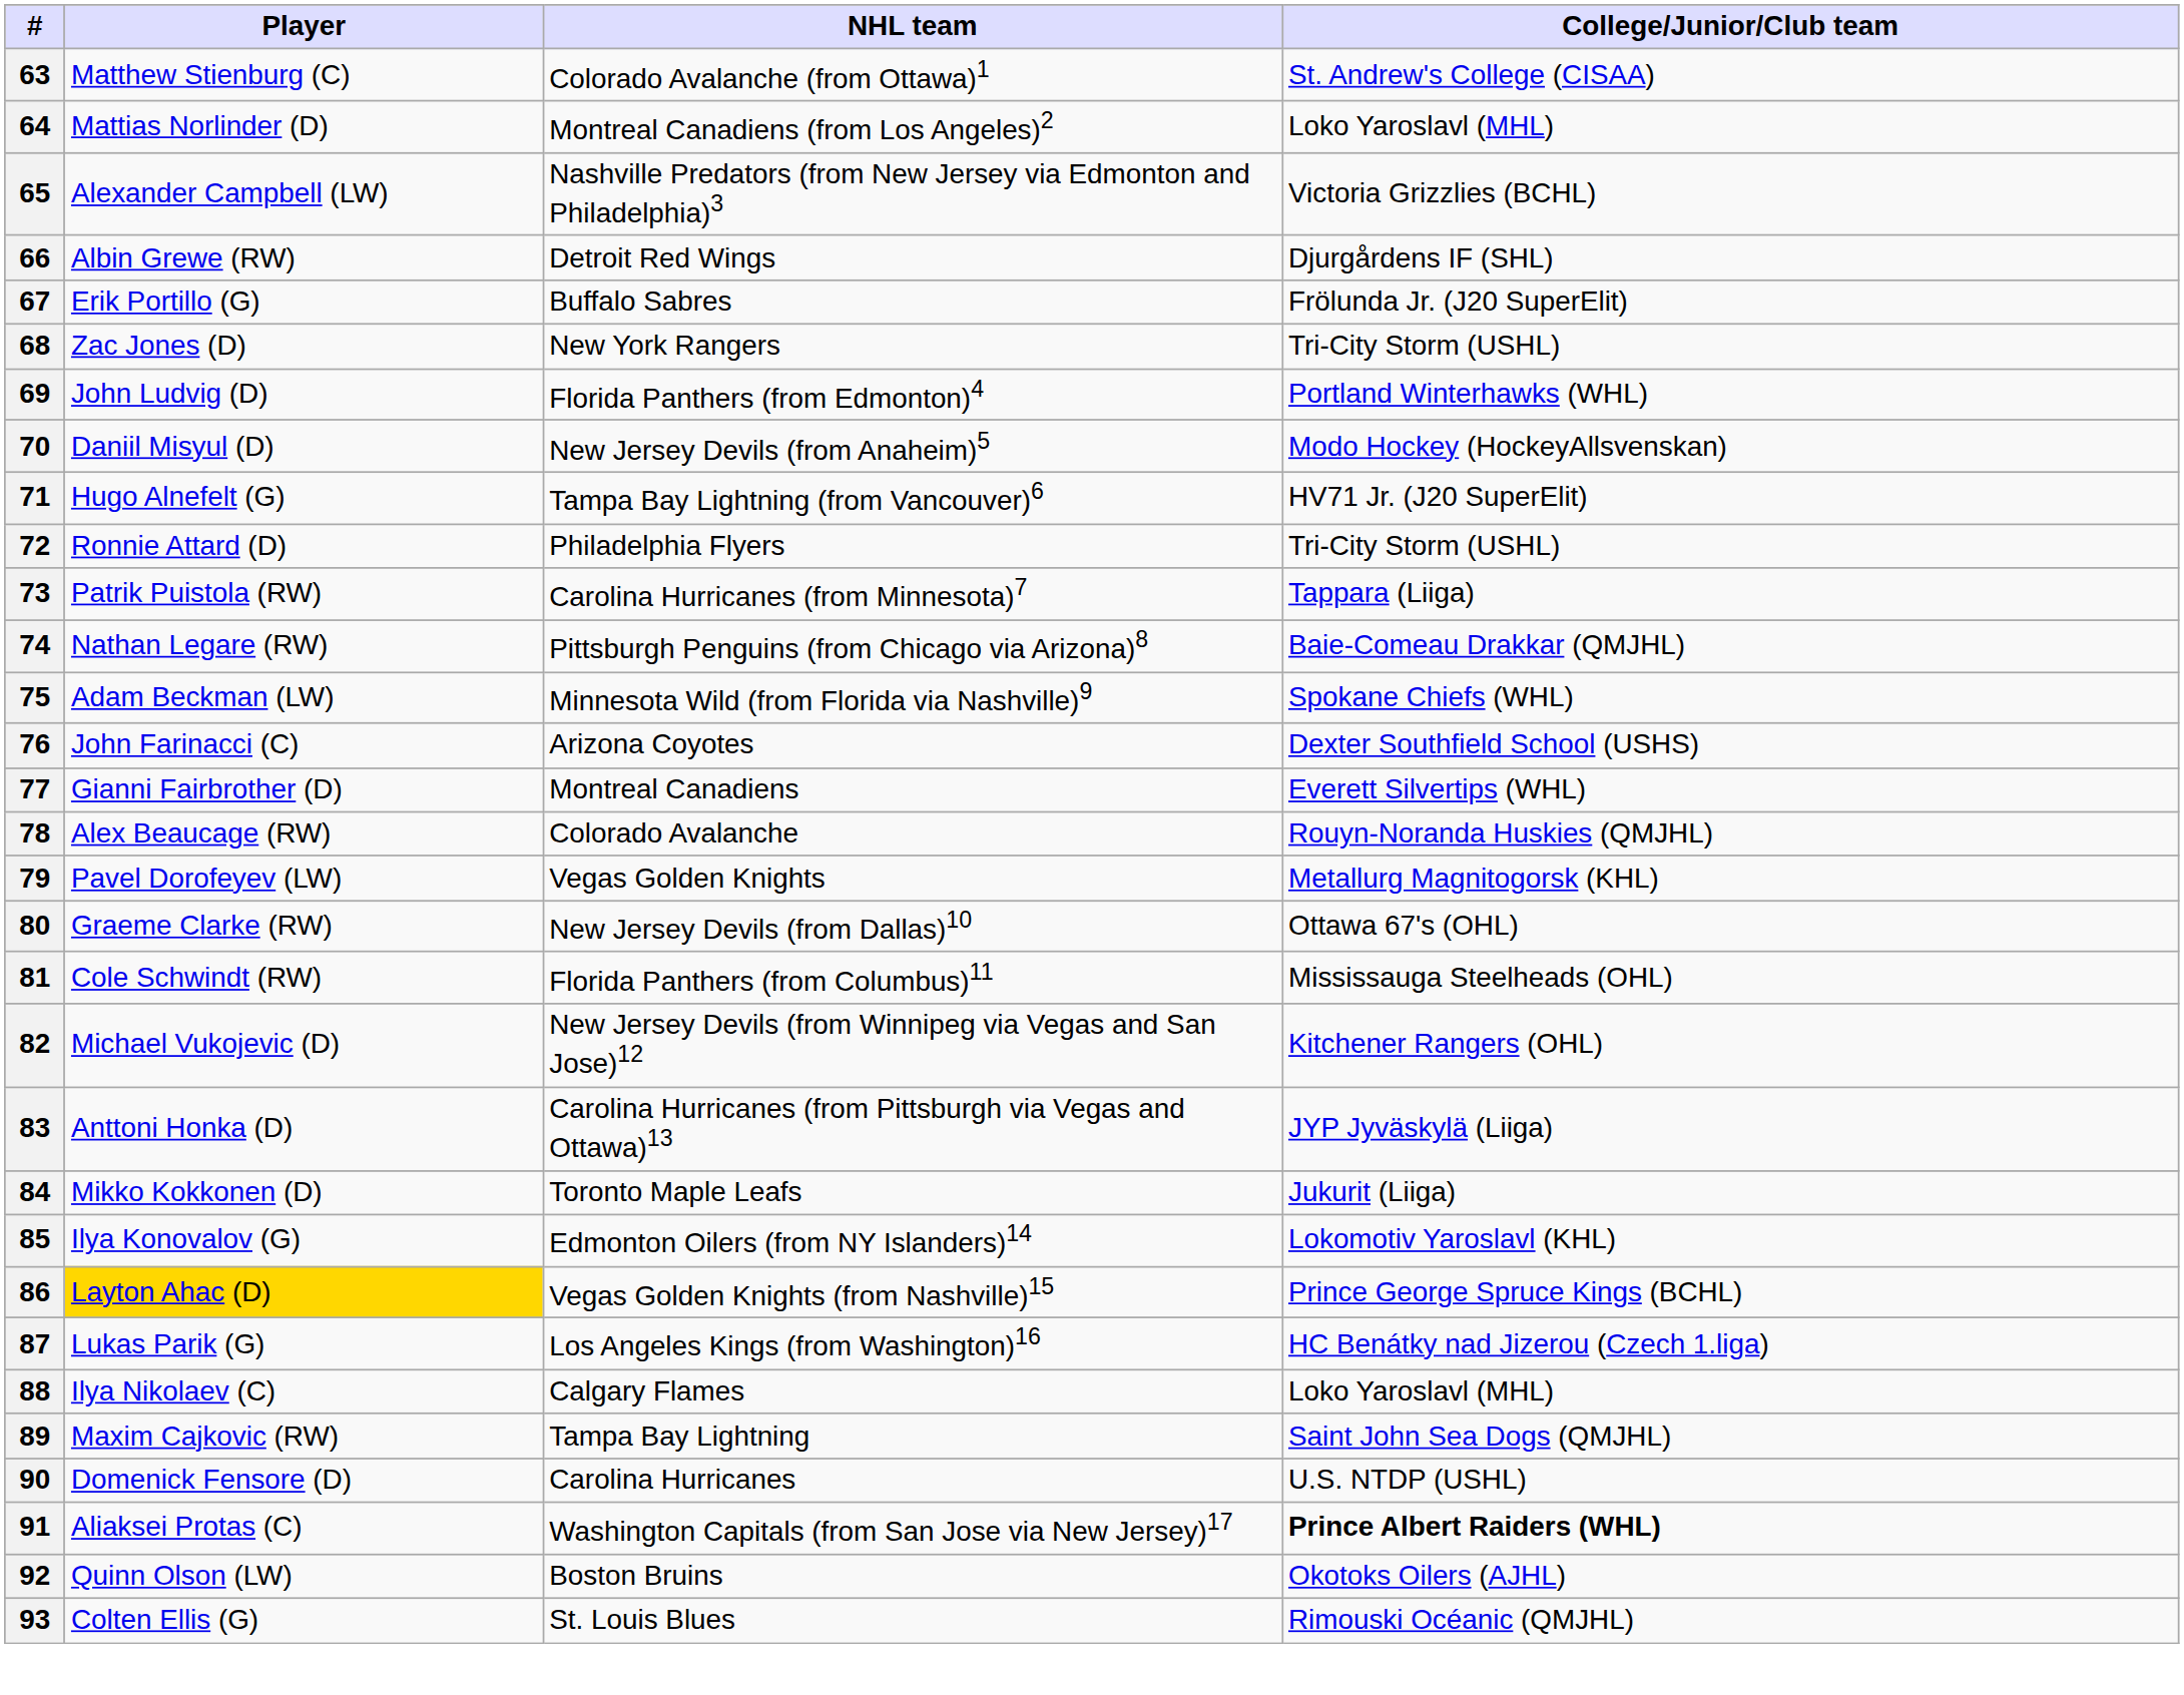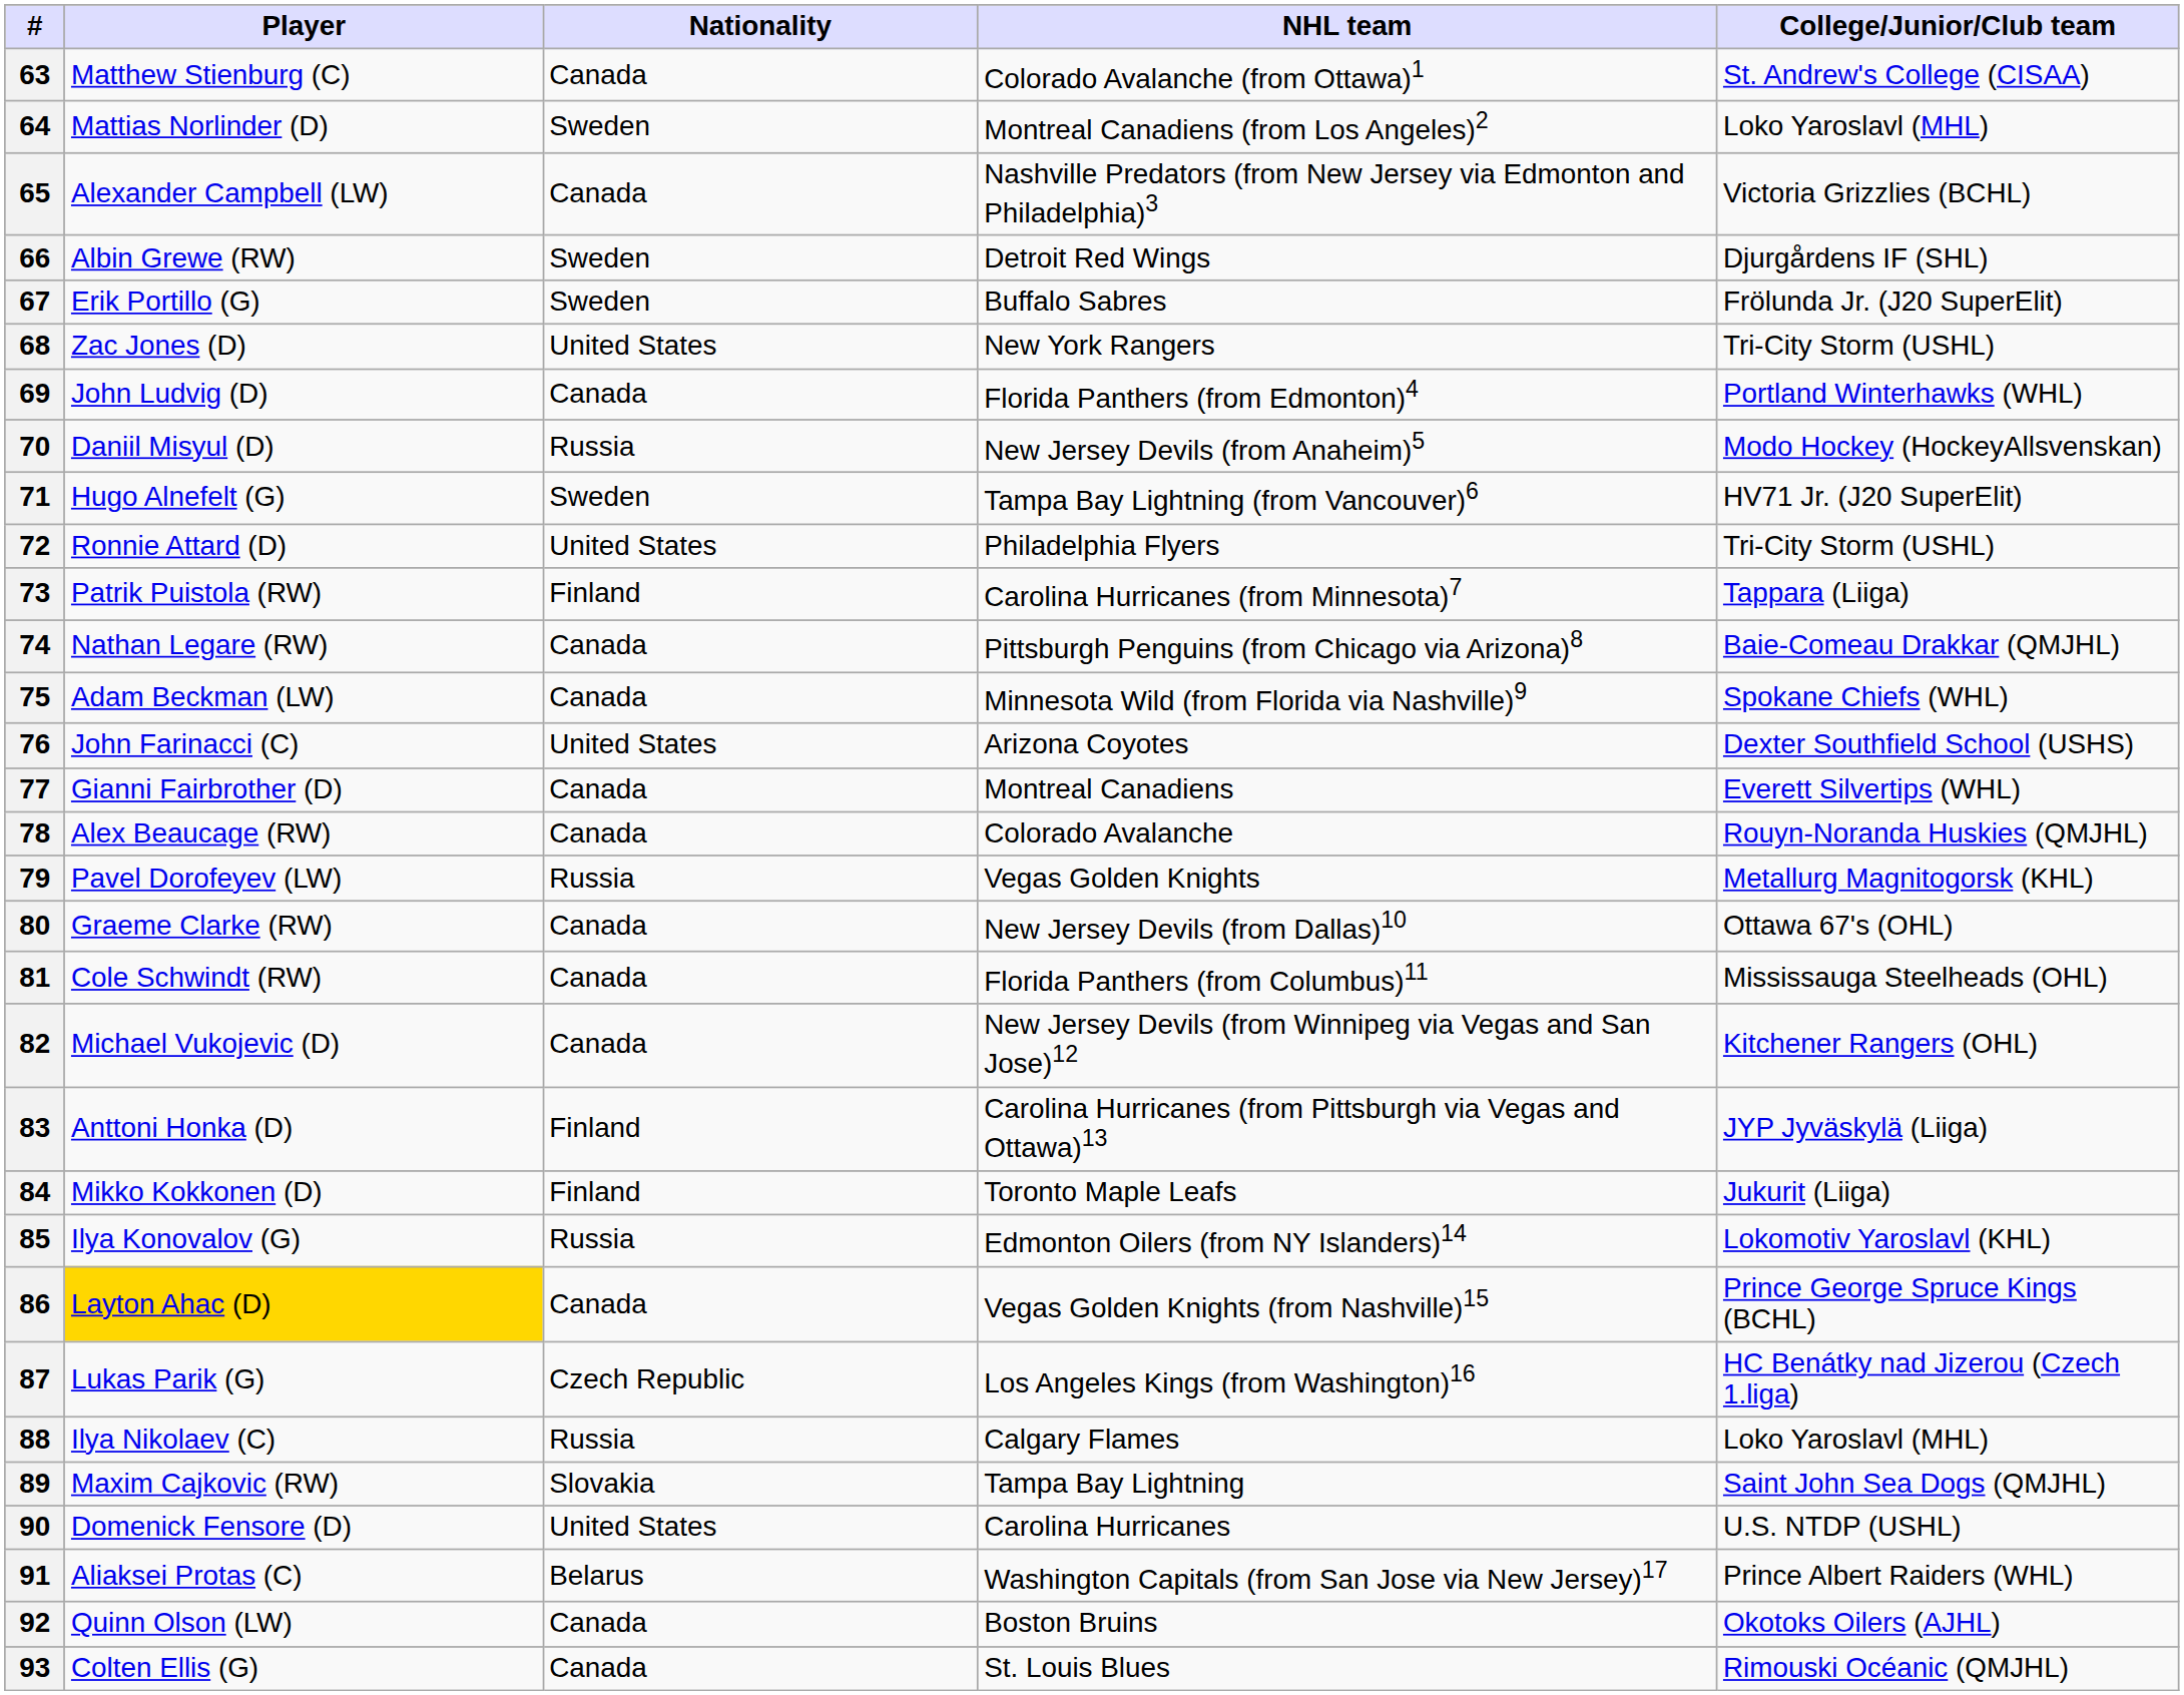+ column: Nationality | Canada | Sweden | Canada | Sweden | Sweden | United States | Canada | Russia | Sweden | United States | Finland | Canada | Canada | United States | Canada | Canada | Russia | Canada | Canada | Canada | Finland | Finland | Russia | Canada | Czech Republic | Russia | Slovakia | United States | Belarus | Canada | Canada
91 | College/Junior/Club team: bold -> normal
